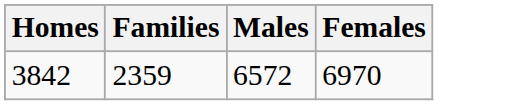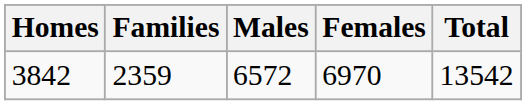+ column: Total | 13542
